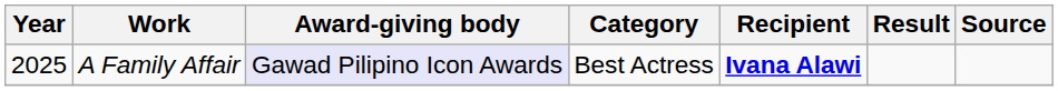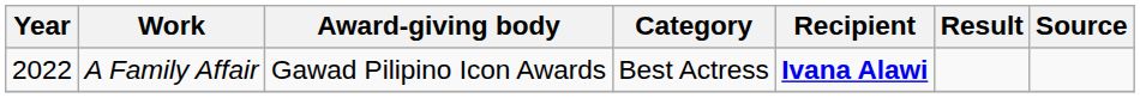A Family Affair | Year: 2025 -> 2022
A Family Affair | Award-giving body: lavender background -> no background
